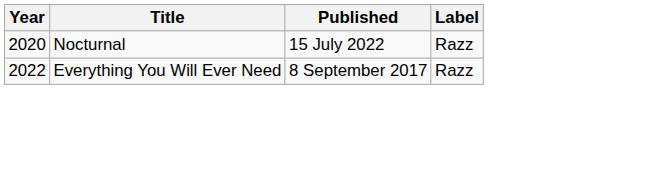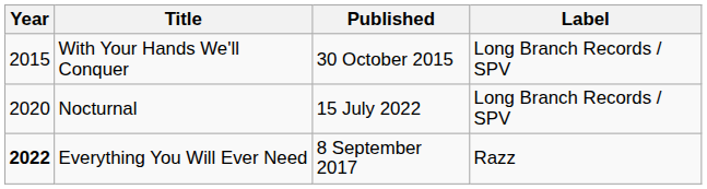+ row: 2015 | With Your Hands We'll Conquer | 30 October 2015 | Long Branch Records / SPV
Nocturnal | Label: Razz -> Long Branch Records / SPV
Everything You Will Ever Need | Year: normal -> bold
